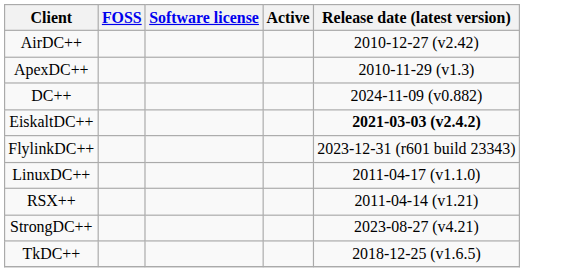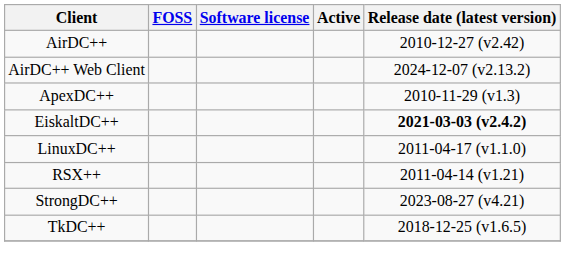+ row: AirDC++ Web Client | 2024-12-07 (v2.13.2)
- row: DC++ | 2024-11-09 (v0.882)
- row: FlylinkDC++ | 2023-12-31 (r601 build 23343)
